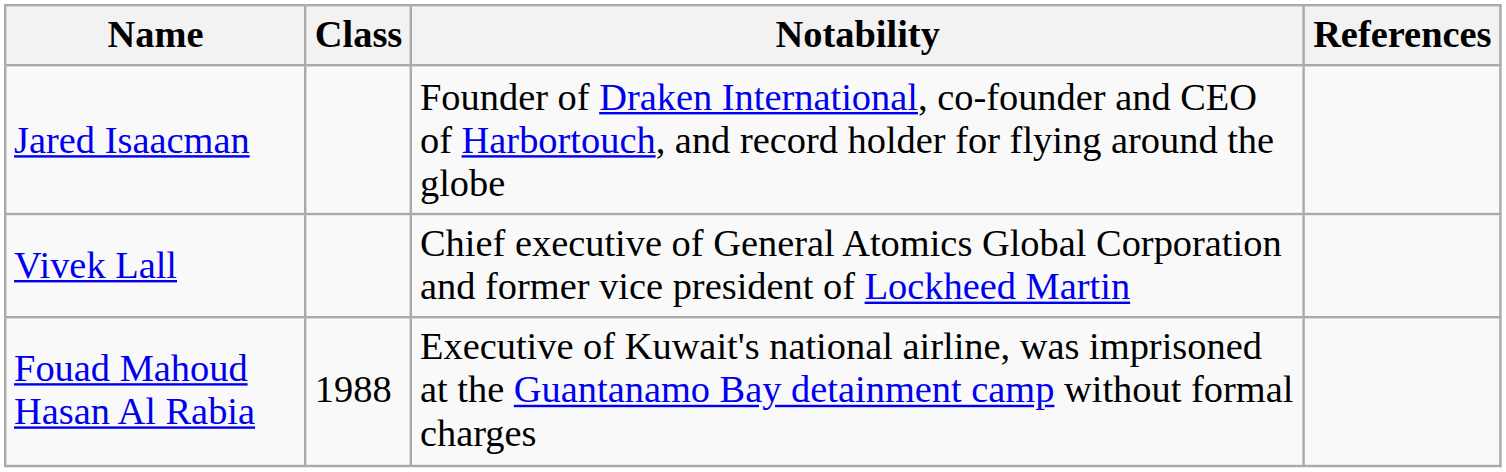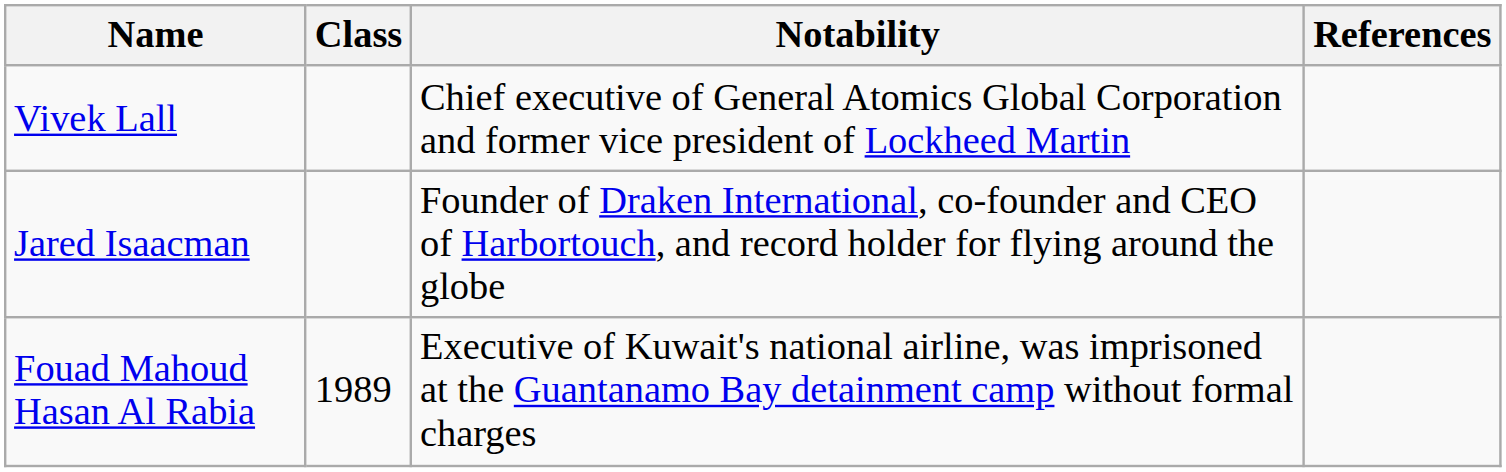rows swapped: Jared Isaacman <-> Vivek Lall
Fouad Mahoud Hasan Al Rabia | Class: 1988 -> 1989
